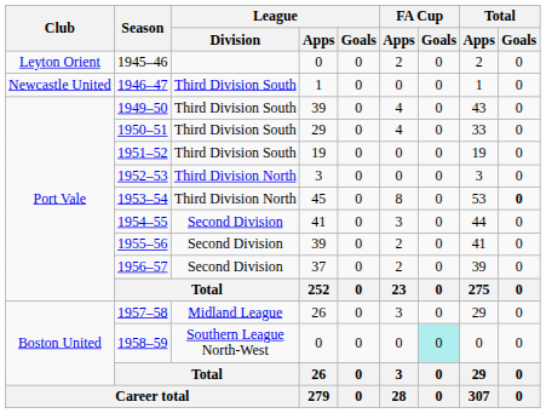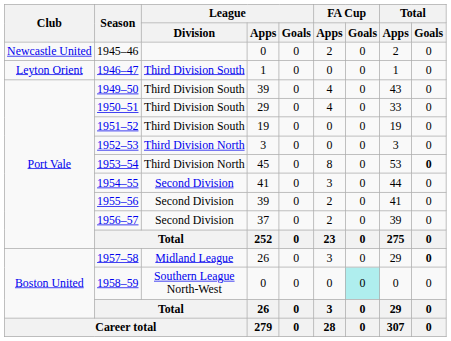1945–46 | Club: Leyton Orient -> Newcastle United
1946–47 | Club: Newcastle United -> Leyton Orient
1957–58 | Total / Goals: normal -> bold
